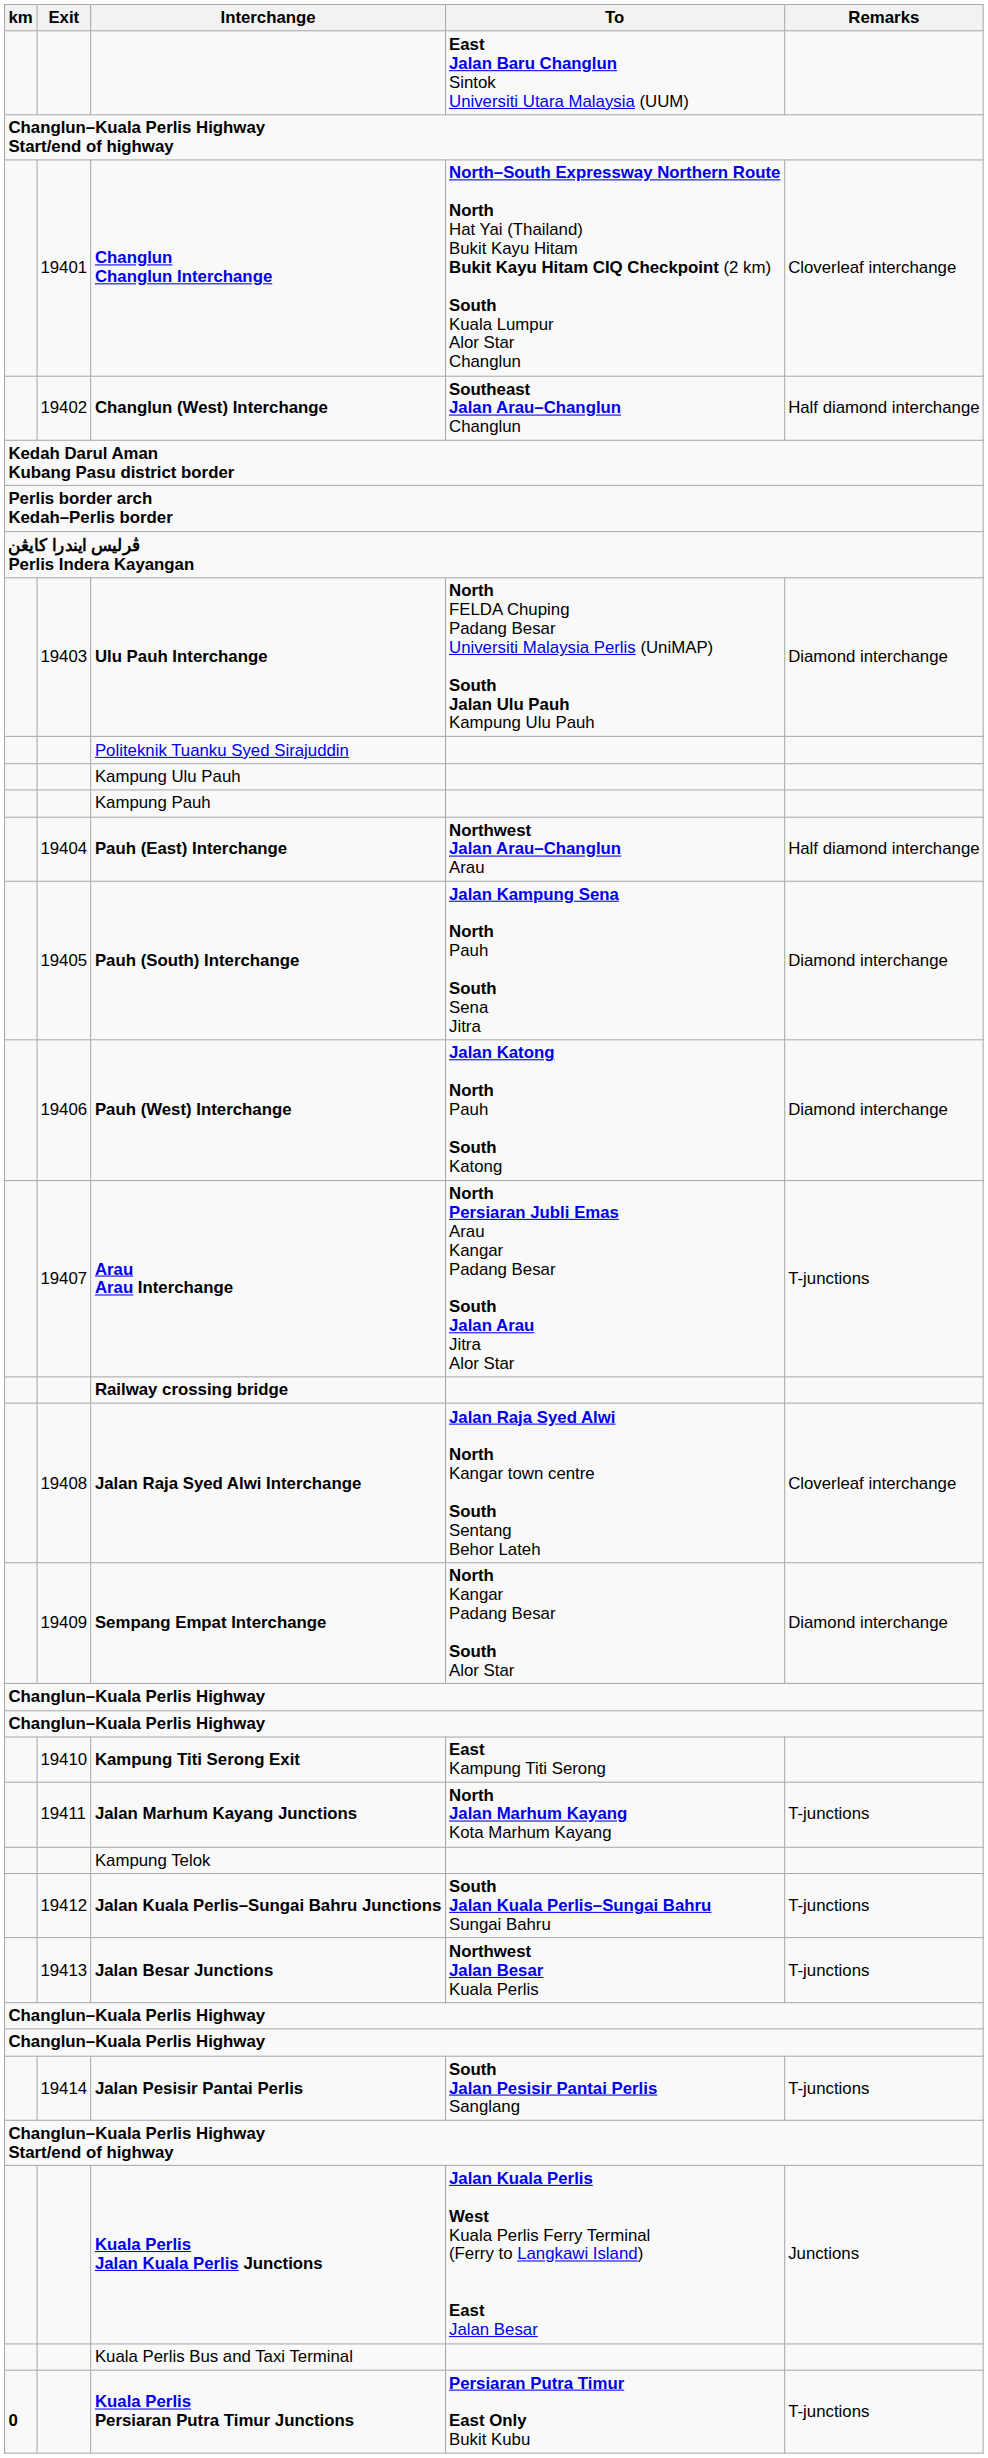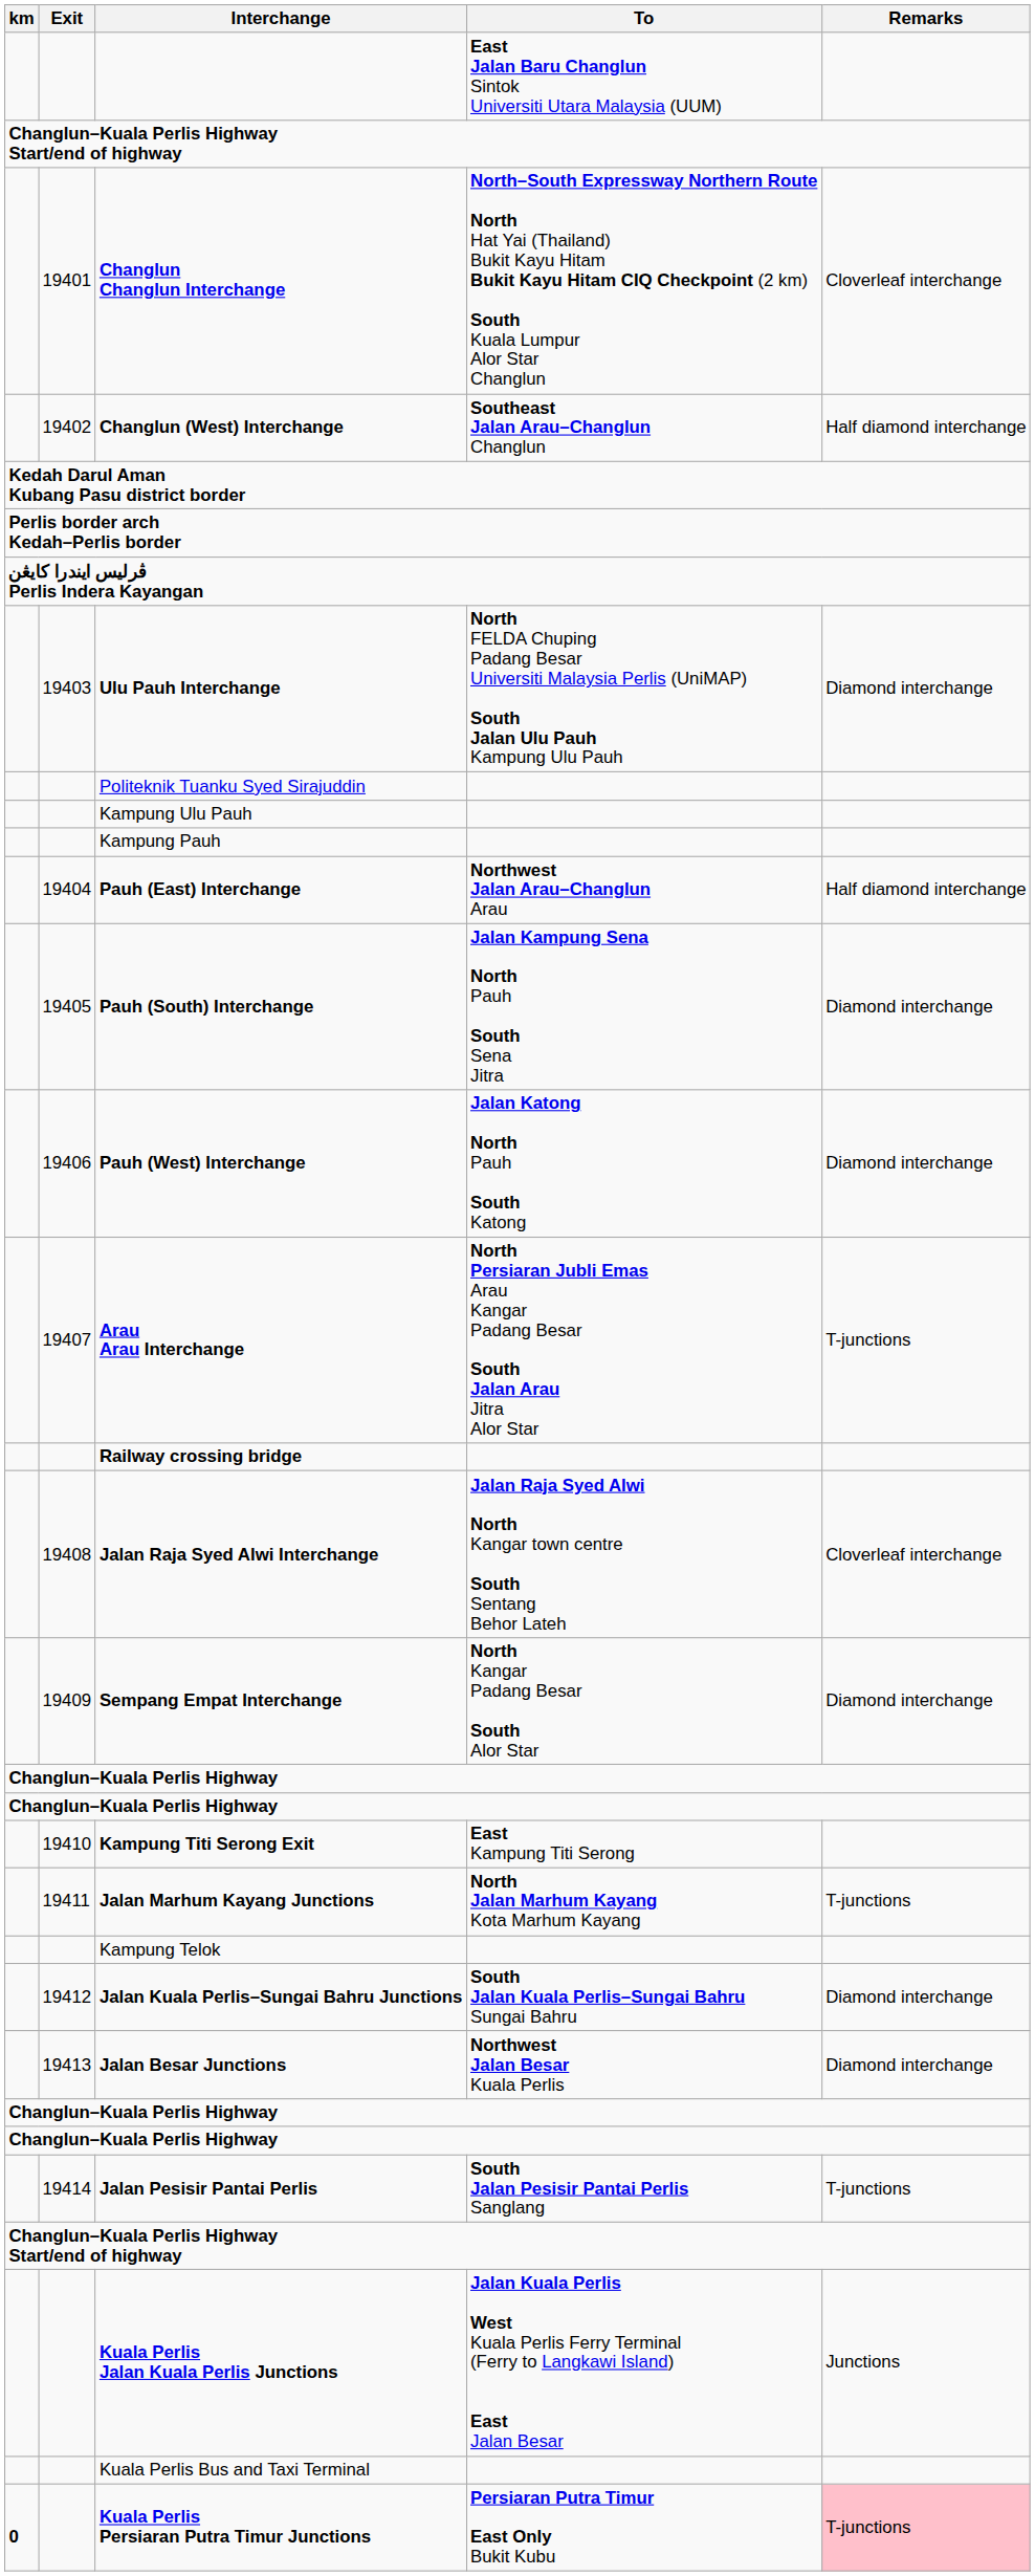Jalan Kuala Perlis–Sungai Bahru Junctions | Remarks: T-junctions -> Diamond interchange
Jalan Besar Junctions | Remarks: T-junctions -> Diamond interchange
Kuala Perlis Persiaran Putra Timur Junctions | Remarks: no background -> pink background
